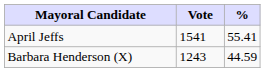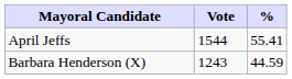April Jeffs | Vote: 1541 -> 1544
